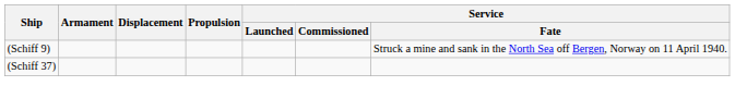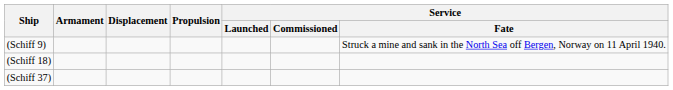+ row: (Schiff 18)
